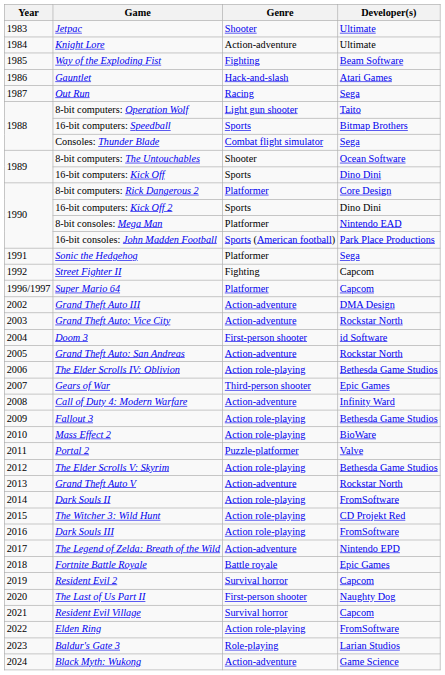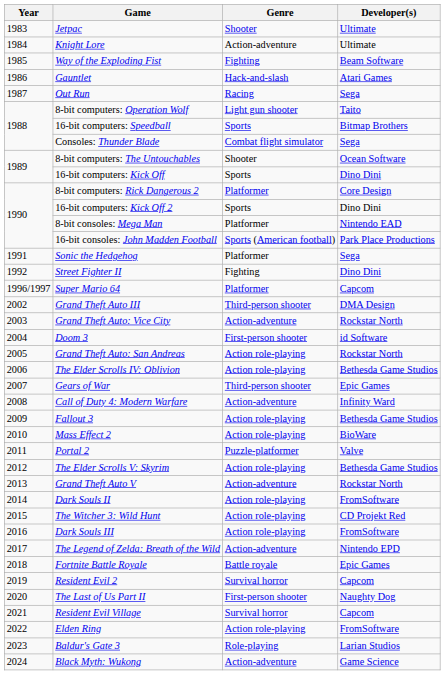Street Fighter II | Developer(s): Capcom -> Dino Dini
Grand Theft Auto III | Genre: Action-adventure -> Third-person shooter
Grand Theft Auto: San Andreas | Genre: Action-adventure -> Action role-playing
